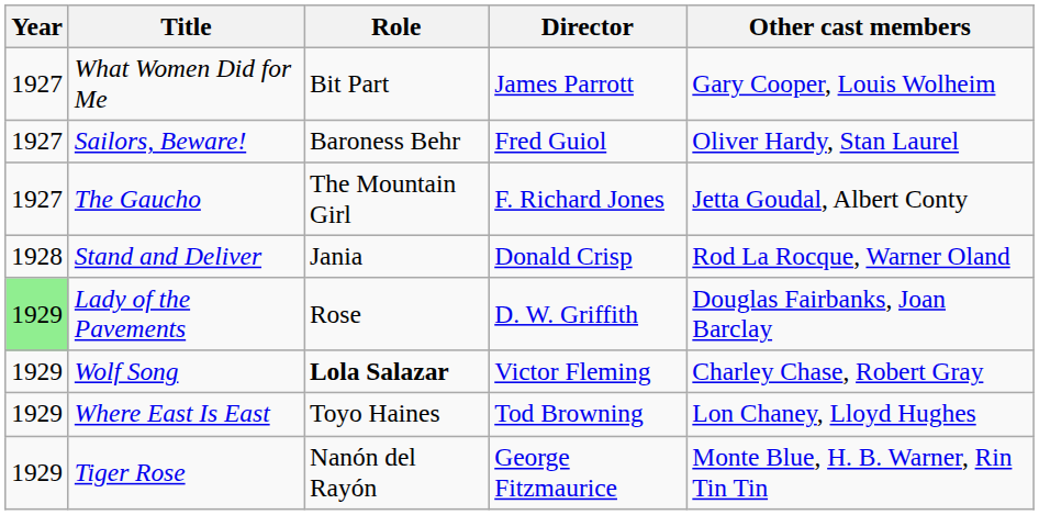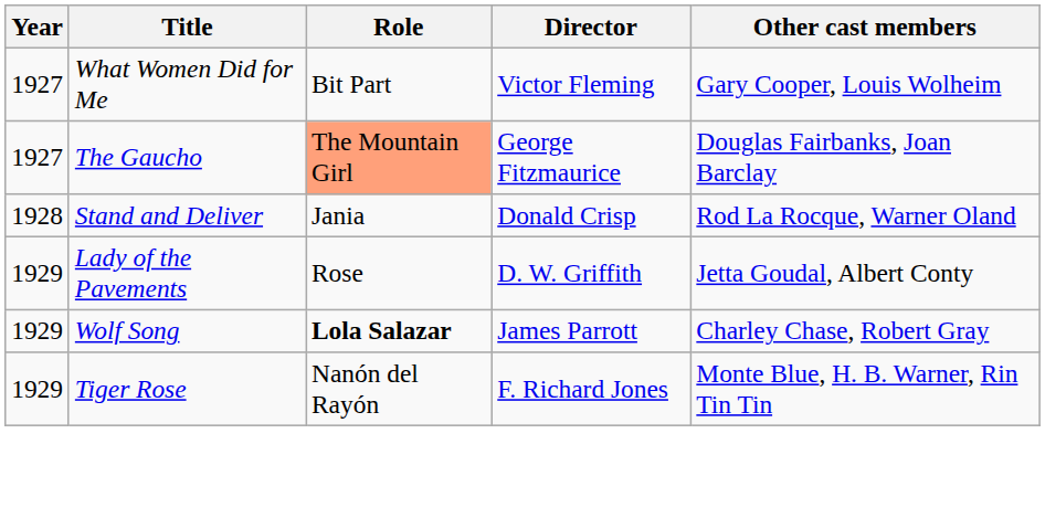What Women Did for Me | Director: James Parrott -> Victor Fleming
- row: 1927 | Sailors, Beware! | Baroness Behr | Fred Guiol | Oliver Hardy, Stan Laurel
The Gaucho | Role: no background -> lightsalmon background
The Gaucho | Director: F. Richard Jones -> George Fitzmaurice
The Gaucho | Other cast members: Jetta Goudal, Albert Conty -> Douglas Fairbanks, Joan Barclay
Lady of the Pavements | Year: lightgreen background -> no background
Lady of the Pavements | Other cast members: Douglas Fairbanks, Joan Barclay -> Jetta Goudal, Albert Conty
Wolf Song | Director: Victor Fleming -> James Parrott
- row: 1929 | Where East Is East | Toyo Haines | Tod Browning | Lon Chaney, Lloyd Hughes
Tiger Rose | Director: George Fitzmaurice -> F. Richard Jones
